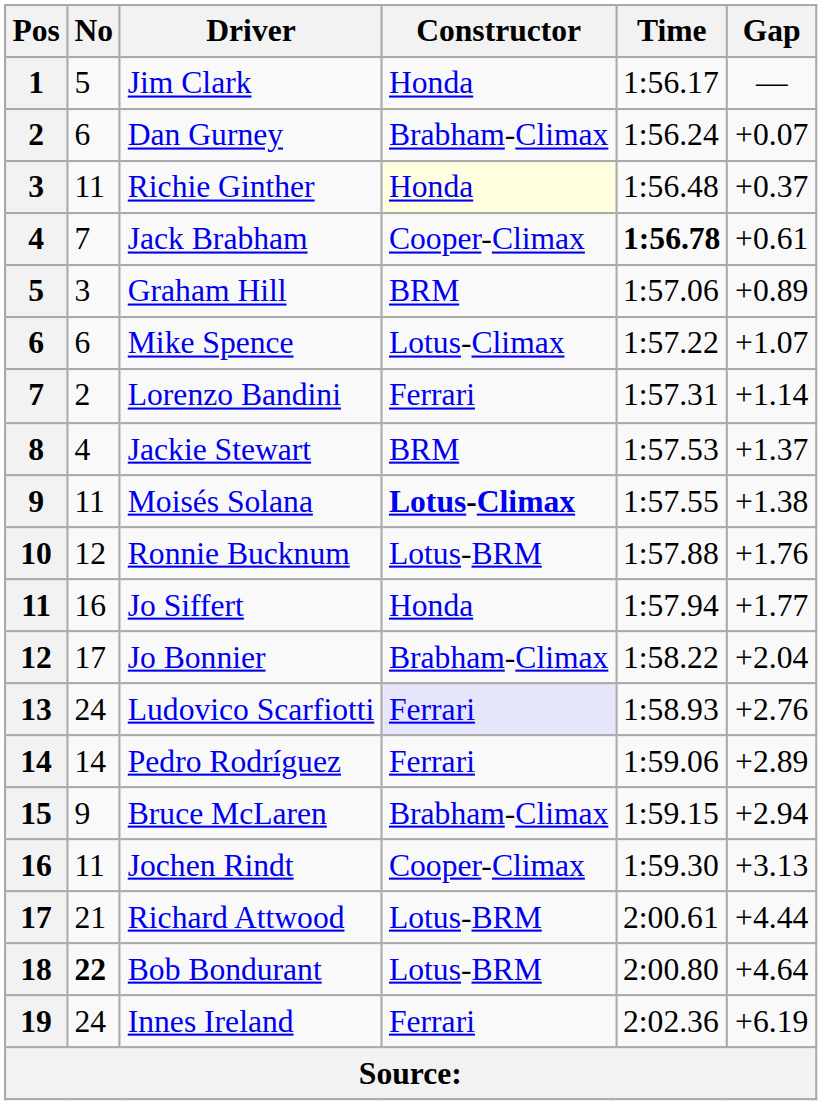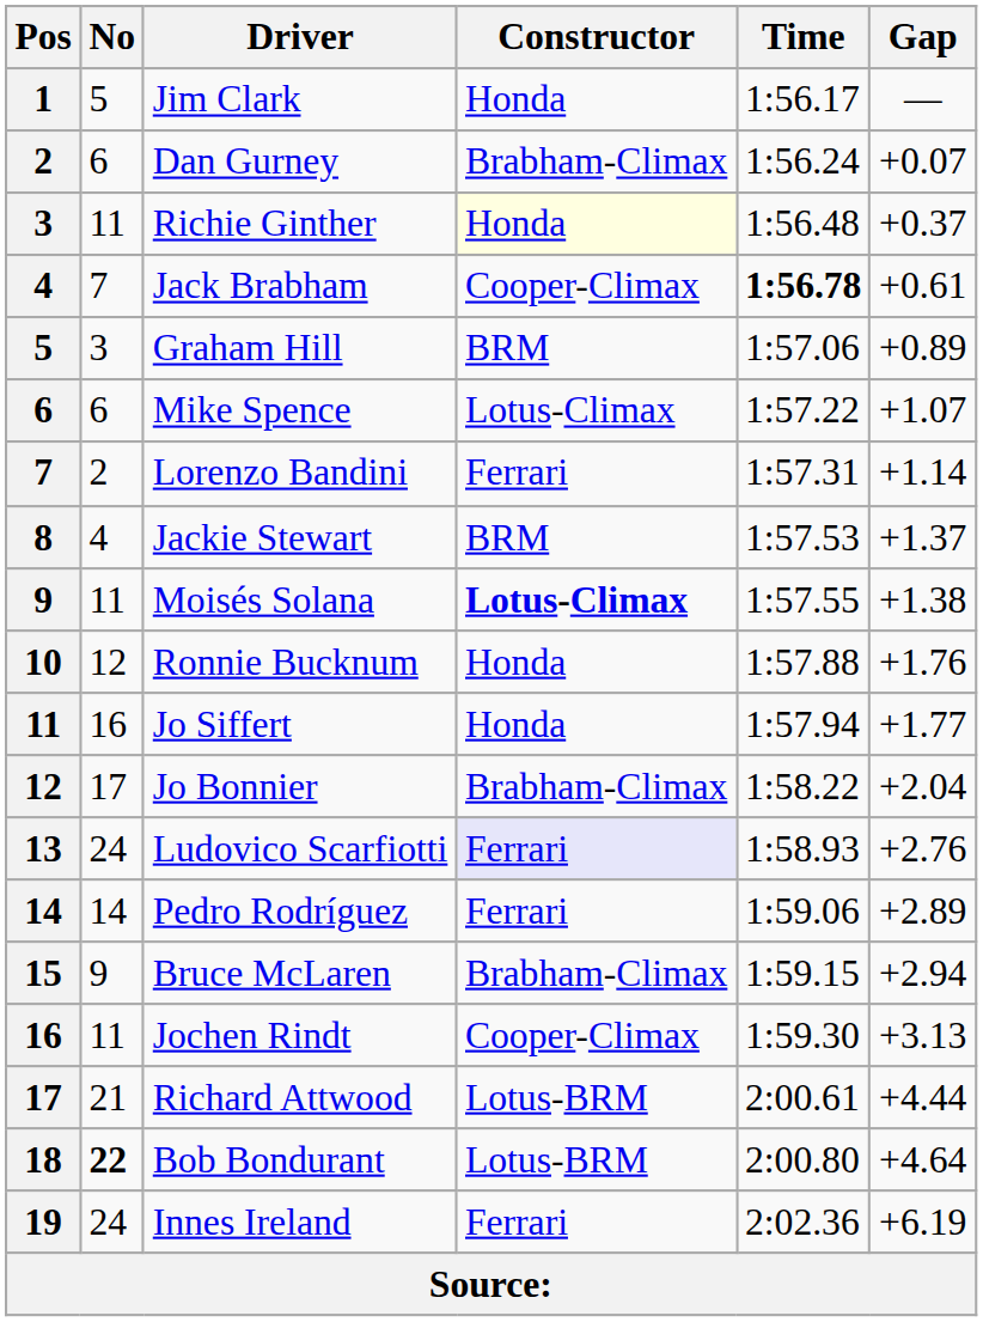Ronnie Bucknum | Constructor: Lotus-BRM -> Honda
